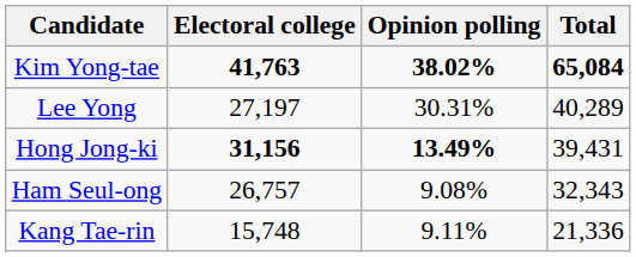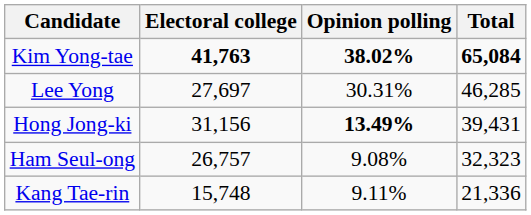Lee Yong | Electoral college: 27,197 -> 27,697
Lee Yong | Total: 40,289 -> 46,285
Hong Jong-ki | Electoral college: bold -> normal
Ham Seul-ong | Total: 32,343 -> 32,323
